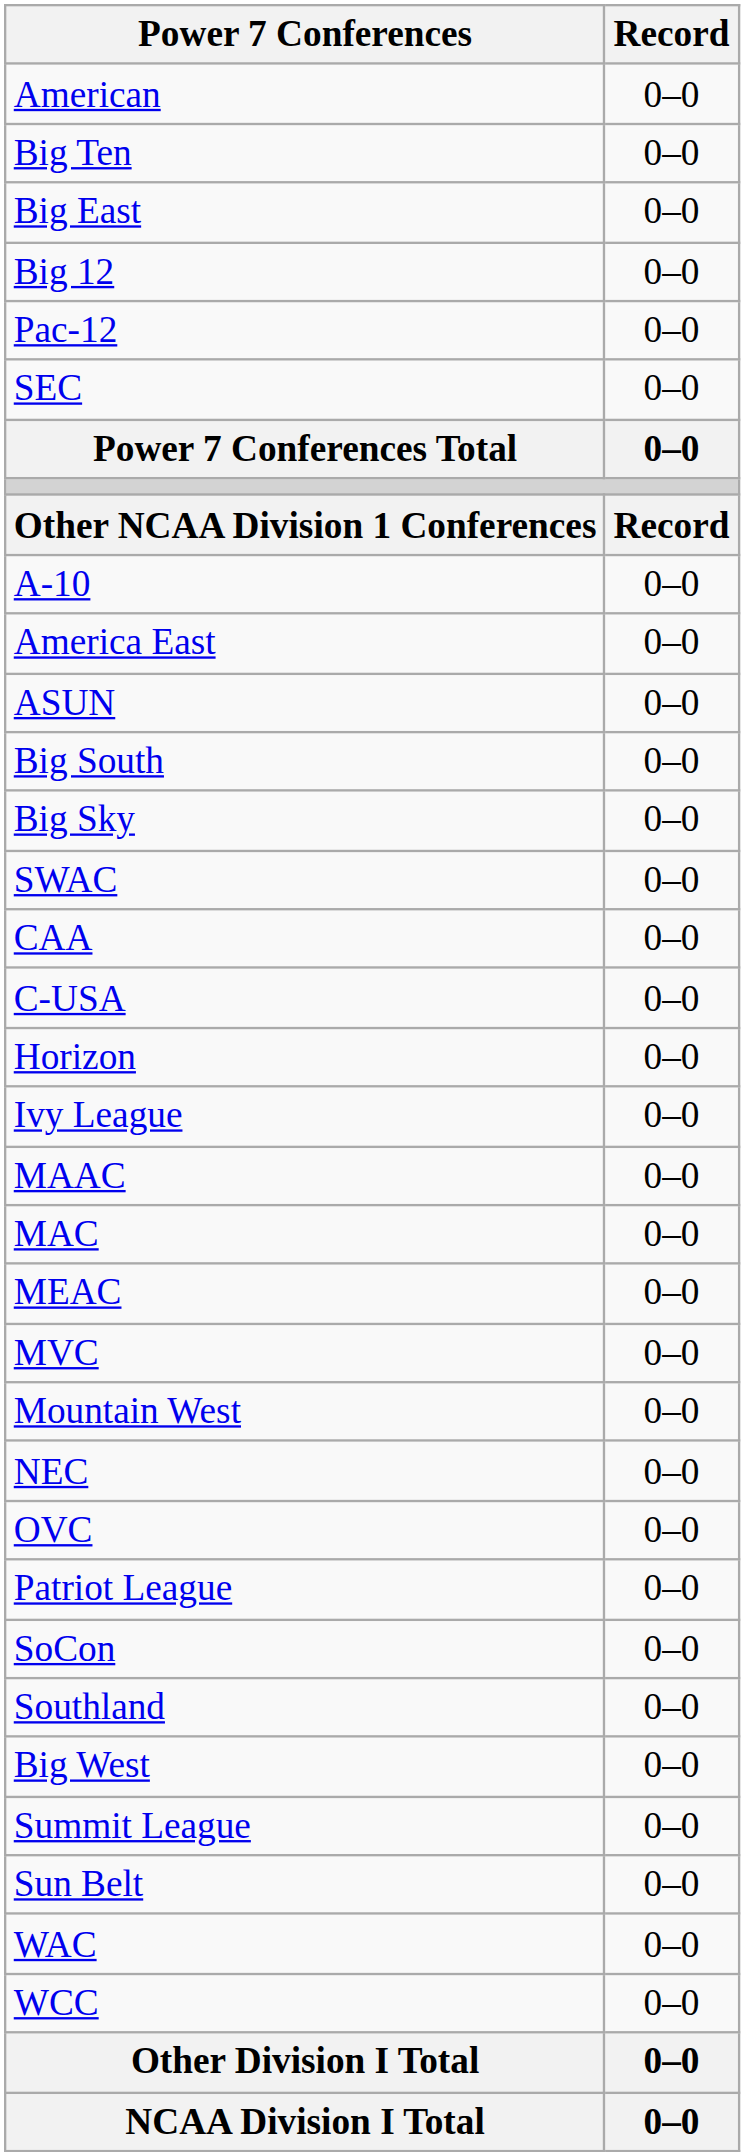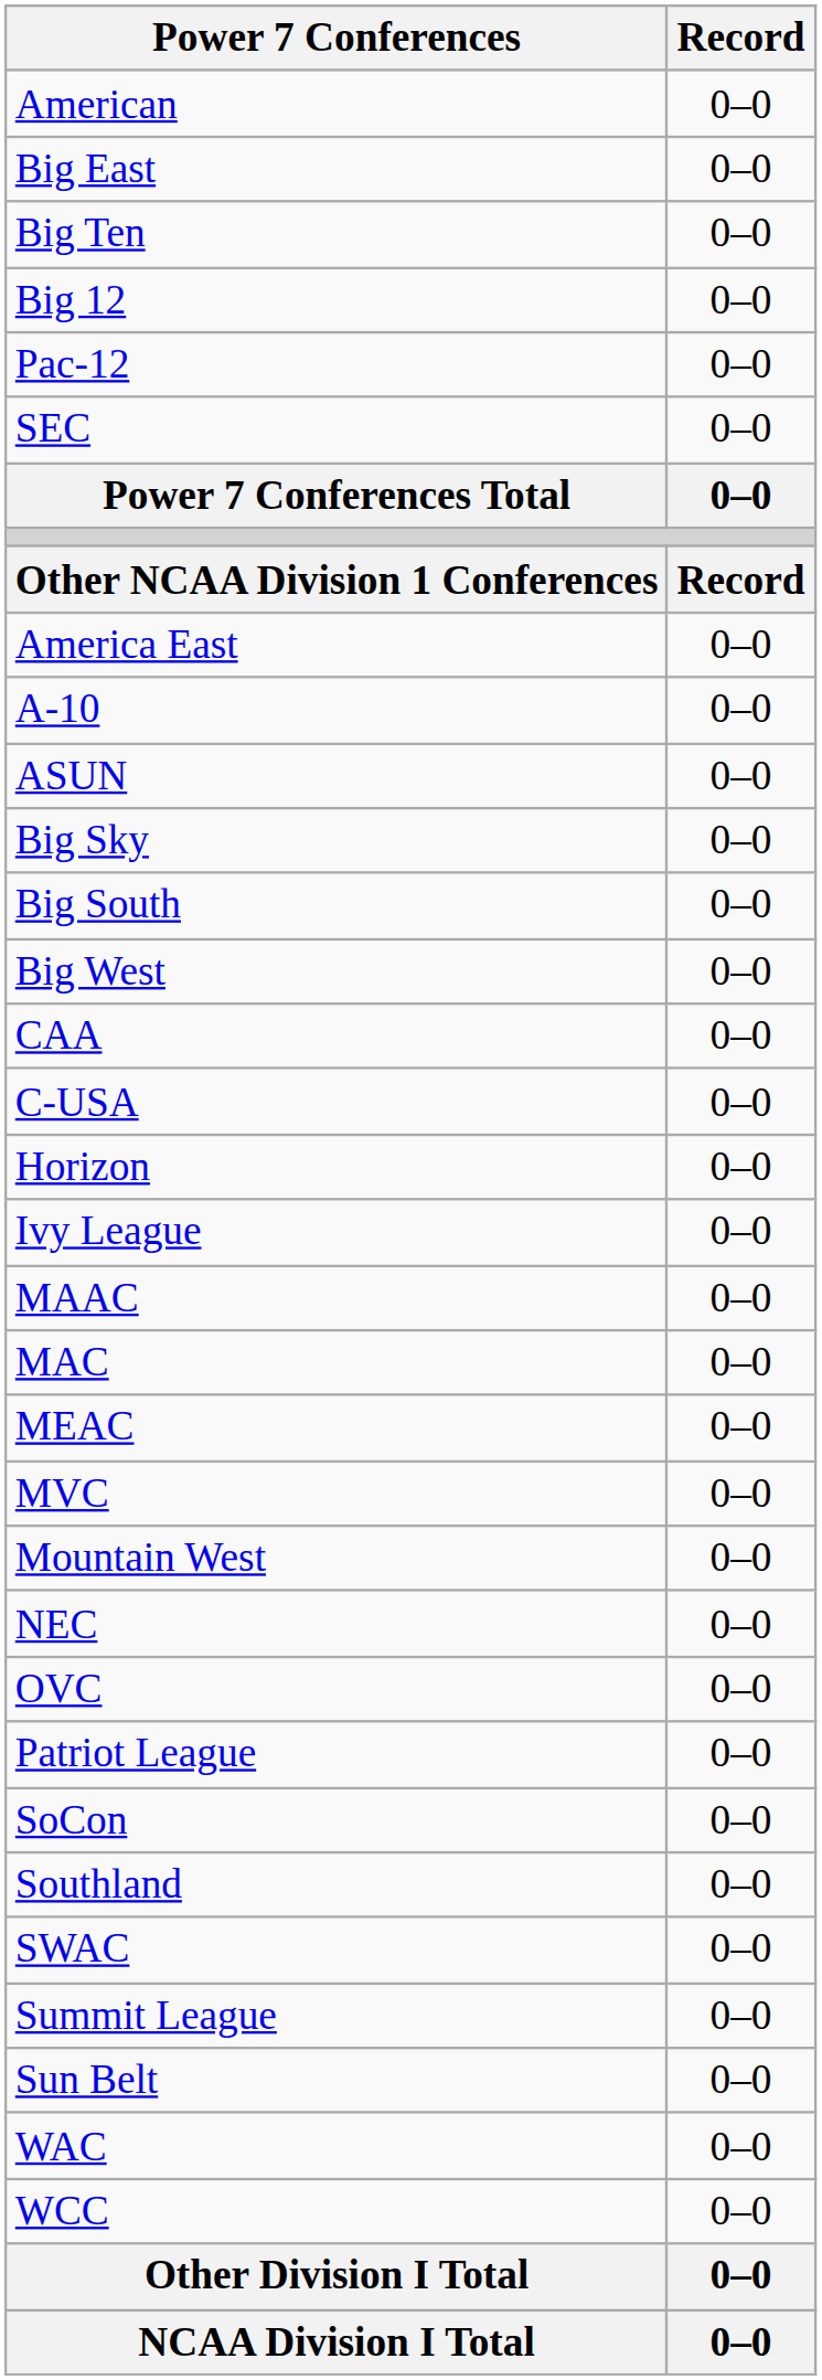rows swapped: Big East <-> Big Ten
rows swapped: America East <-> A-10
rows swapped: Big Sky <-> Big South
rows swapped: Big West <-> SWAC
